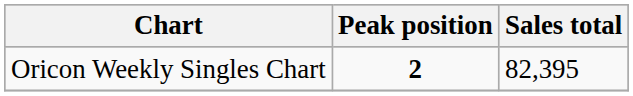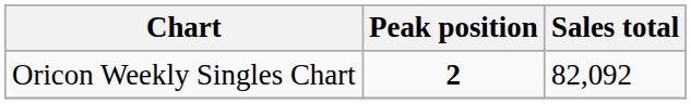Oricon Weekly Singles Chart | Sales total: 82,395 -> 82,092
